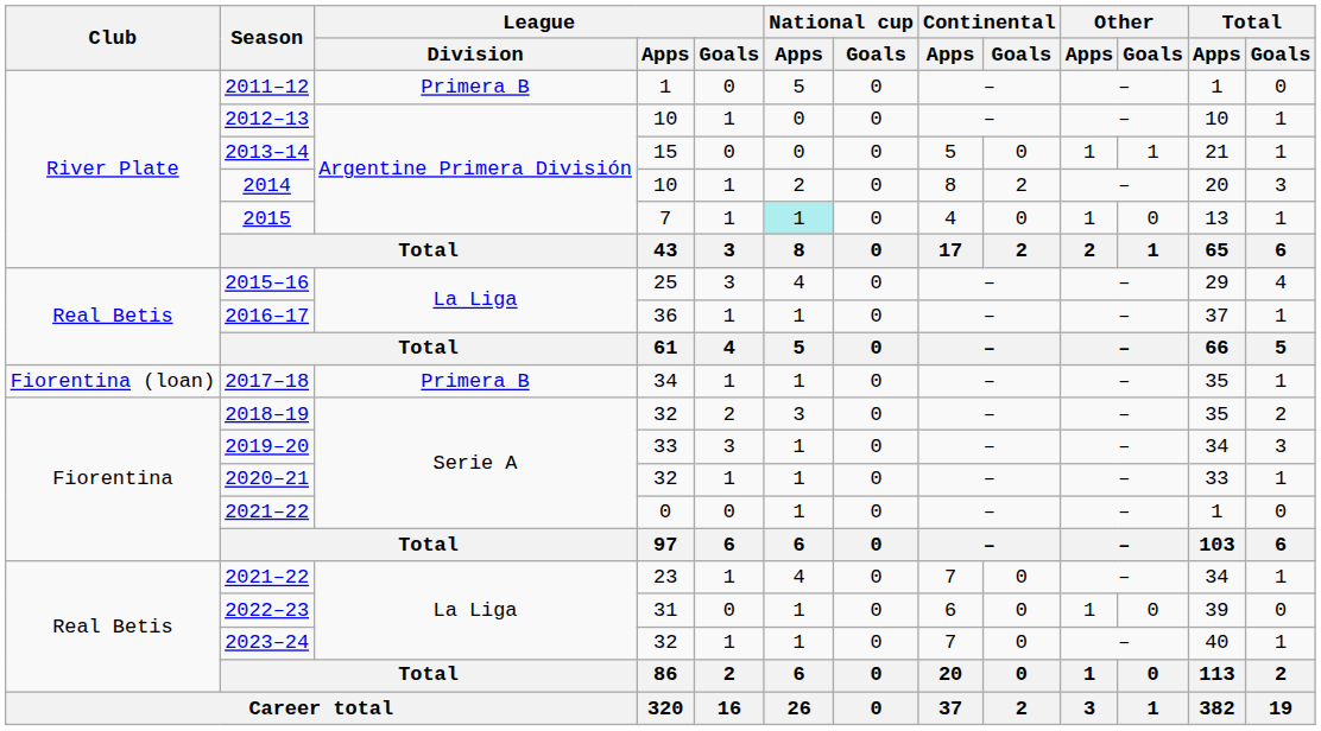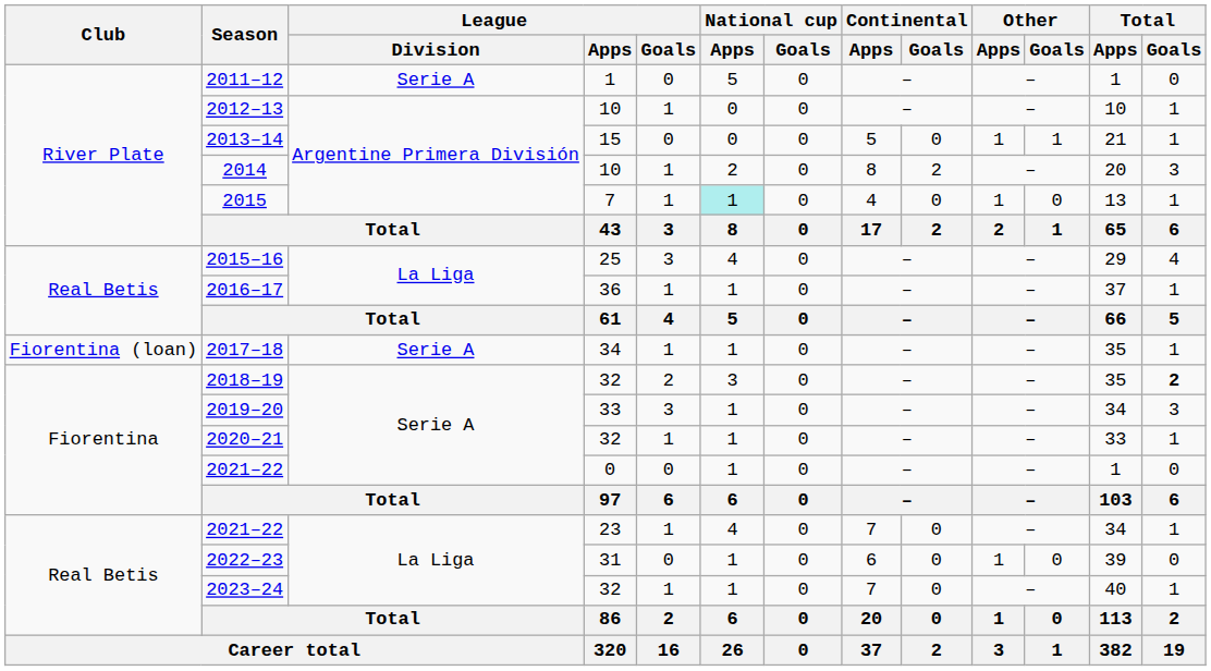2011–12 | League / Division: Primera B -> Serie A
2017–18 | League / Division: Primera B -> Serie A
2018–19 | Total / Goals: normal -> bold
